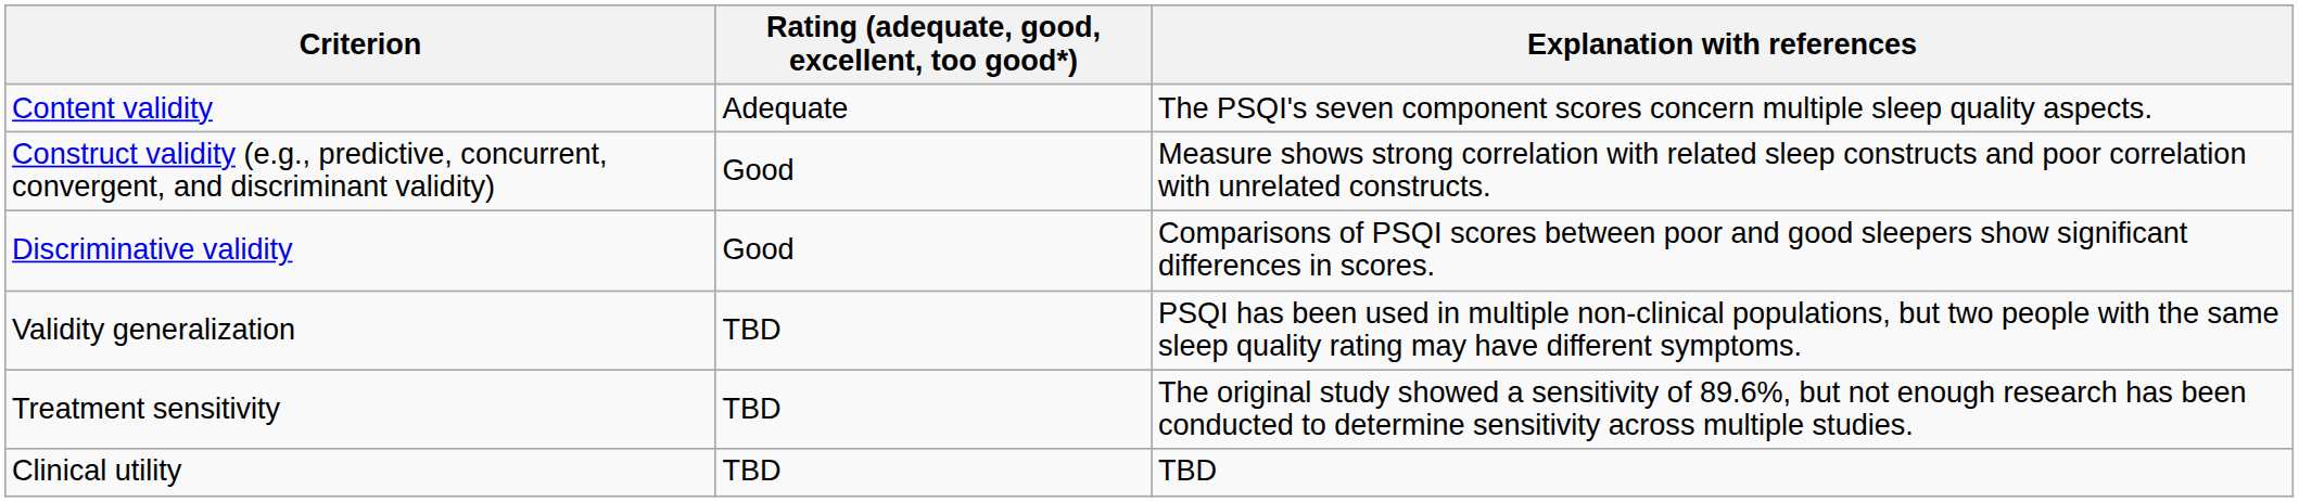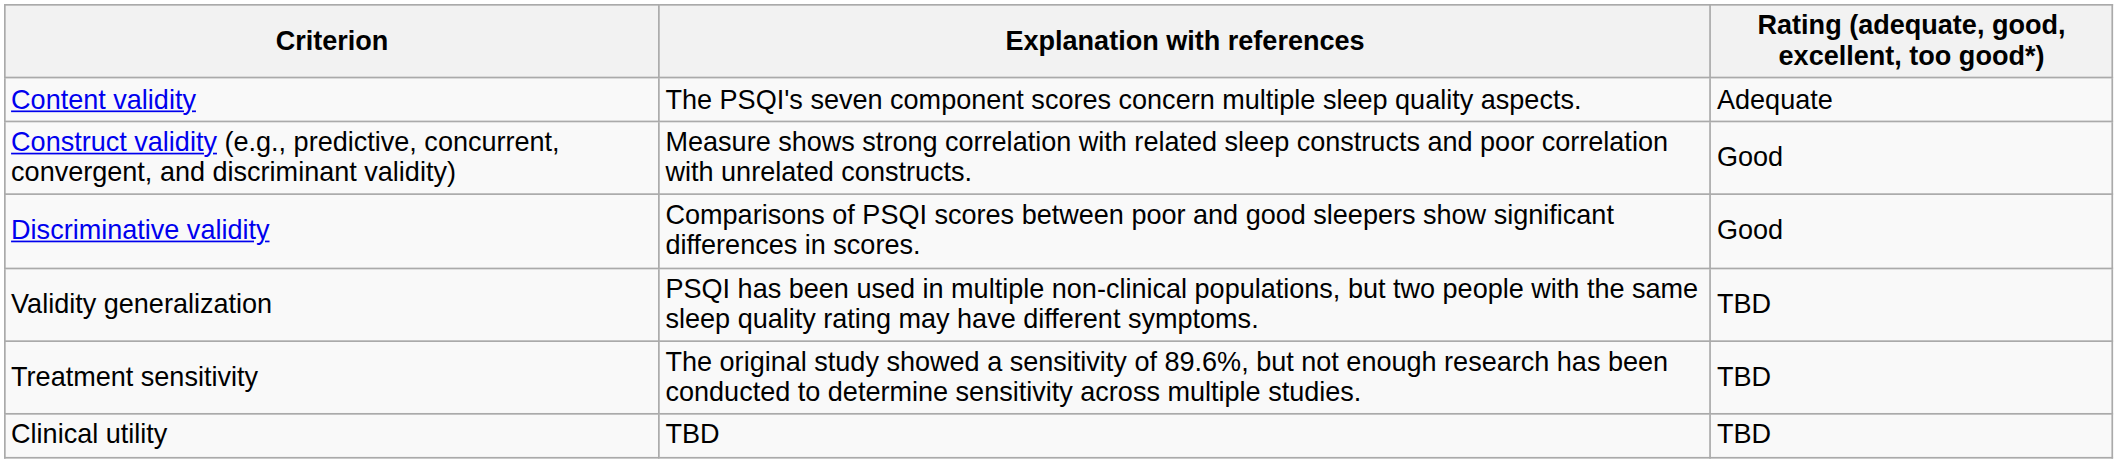columns swapped: Rating (adequate, good, excellent, too good*) <-> Explanation with references
